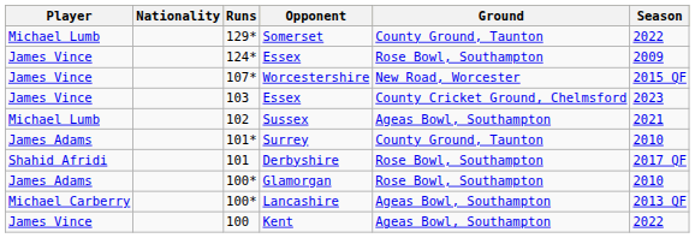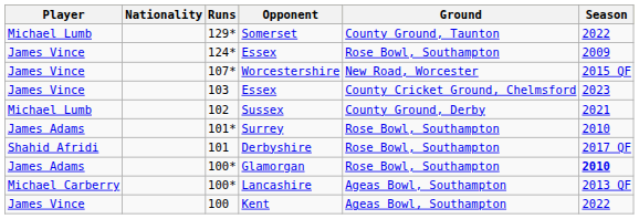Sussex | Ground: Ageas Bowl, Southampton -> County Ground, Derby
Surrey | Ground: County Ground, Taunton -> Rose Bowl, Southampton
Glamorgan | Season: normal -> bold
